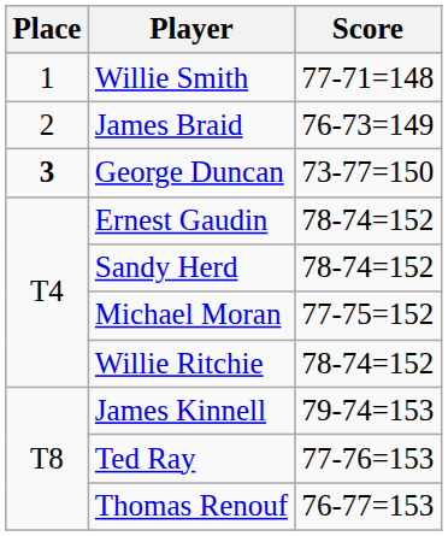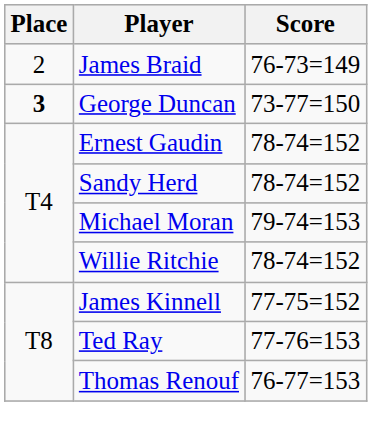- row: 1 | Willie Smith | 77-71=148
Michael Moran | Score: 77-75=152 -> 79-74=153
James Kinnell | Score: 79-74=153 -> 77-75=152
